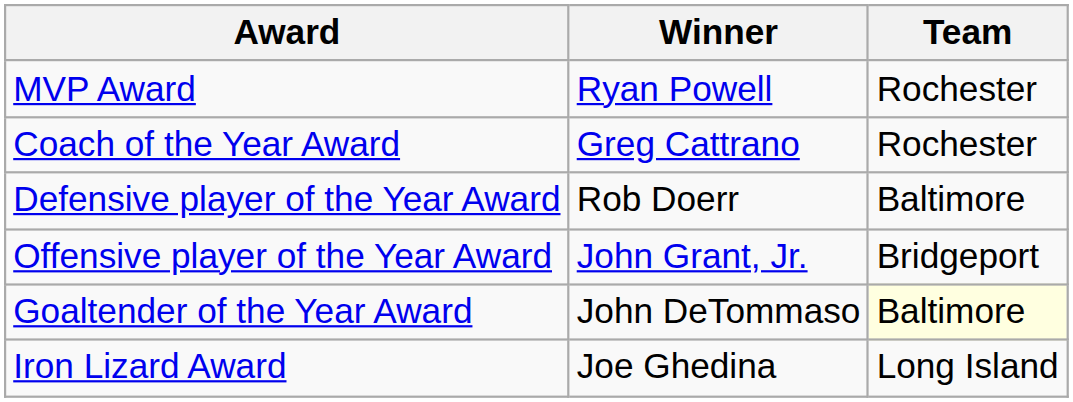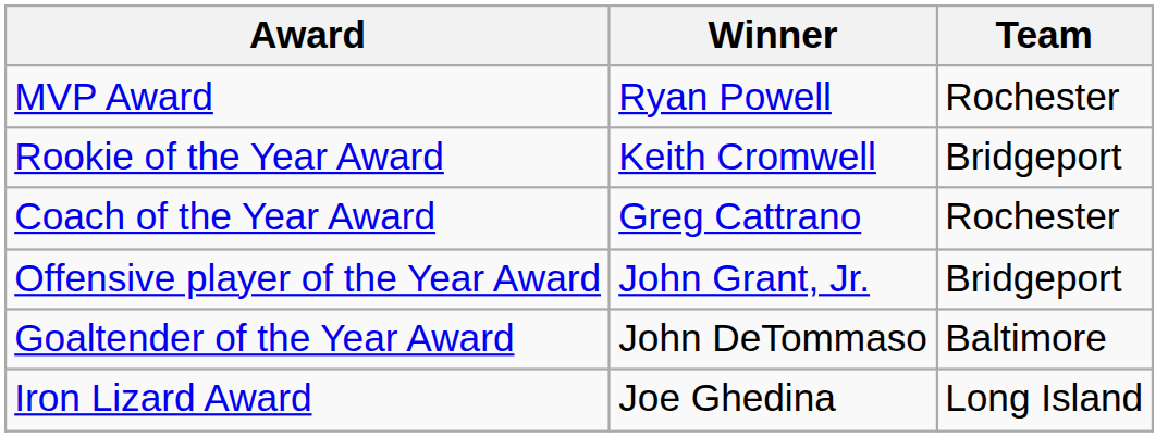+ row: Rookie of the Year Award | Keith Cromwell | Bridgeport
- row: Defensive player of the Year Award | Rob Doerr | Baltimore
Goaltender of the Year Award | Team: lightyellow background -> no background
